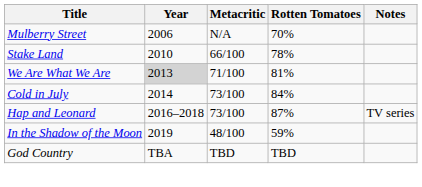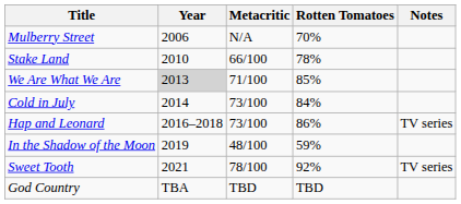We Are What We Are | Rotten Tomatoes: 81% -> 85%
Hap and Leonard | Rotten Tomatoes: 87% -> 86%
+ row: Sweet Tooth | 2021 | 78/100 | 92% | TV series
